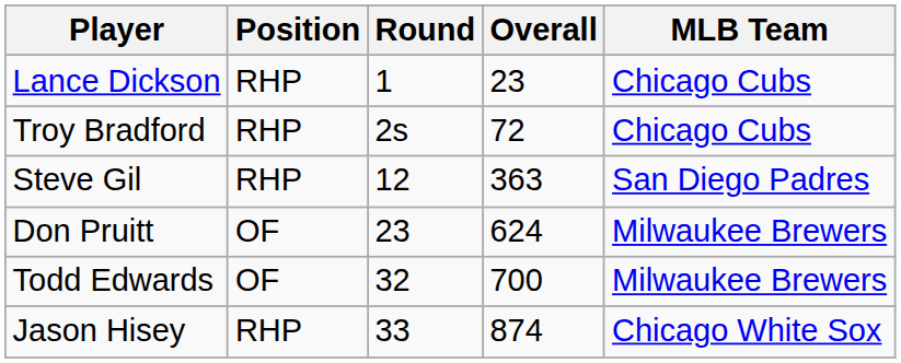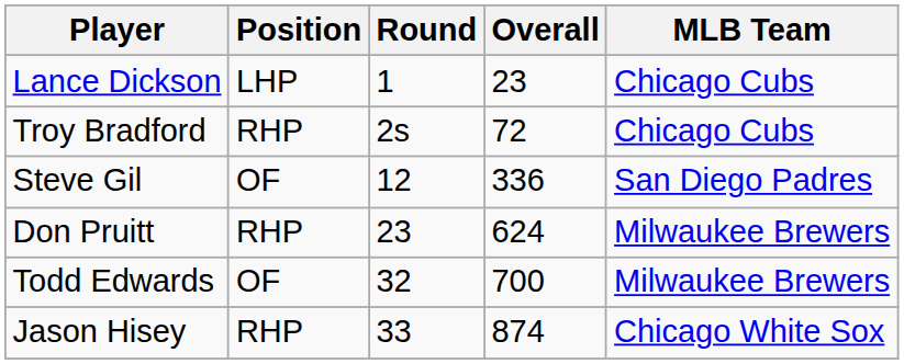Lance Dickson | Position: RHP -> LHP
Steve Gil | Position: RHP -> OF
Steve Gil | Overall: 363 -> 336
Don Pruitt | Position: OF -> RHP
